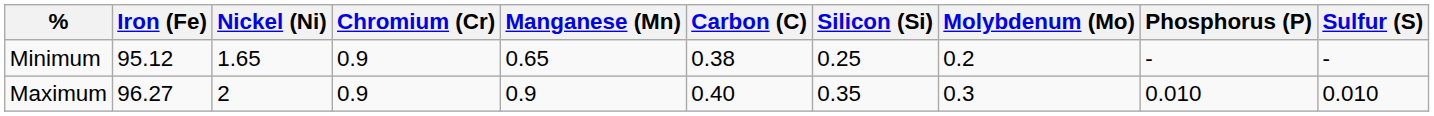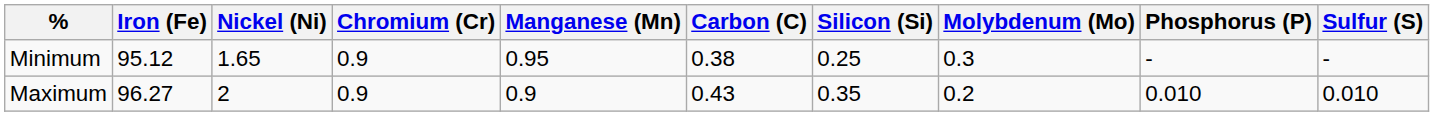Minimum | Manganese (Mn): 0.65 -> 0.95
Minimum | Molybdenum (Mo): 0.2 -> 0.3
Maximum | Carbon (C): 0.40 -> 0.43
Maximum | Molybdenum (Mo): 0.3 -> 0.2
